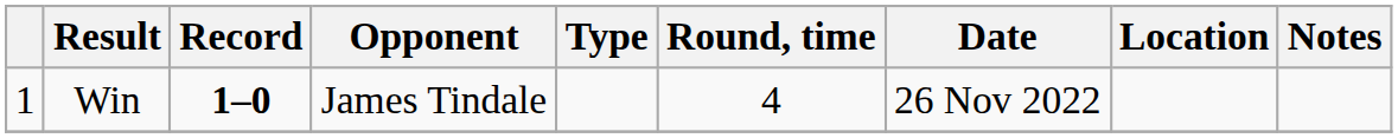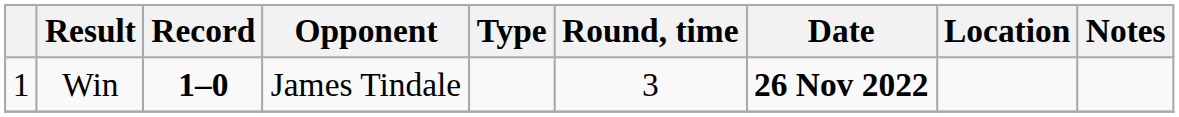Win | Round, time: 4 -> 3
Win | Date: normal -> bold
